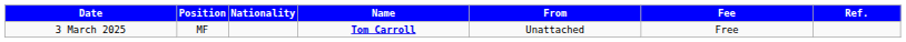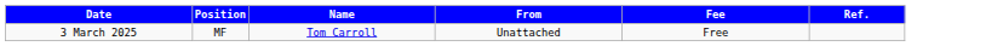- column: Nationality
3 March 2025 | Name: bold -> normal
